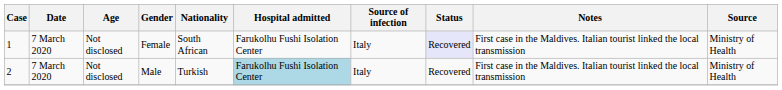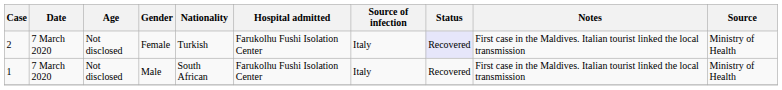Female | Case: 1 -> 2
Female | Nationality: South African -> Turkish
Male | Case: 2 -> 1
Male | Nationality: Turkish -> South African
Male | Hospital admitted: lightblue background -> no background
